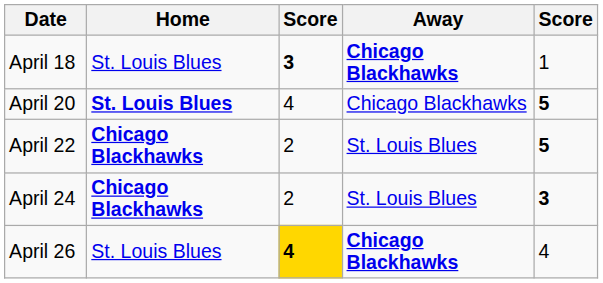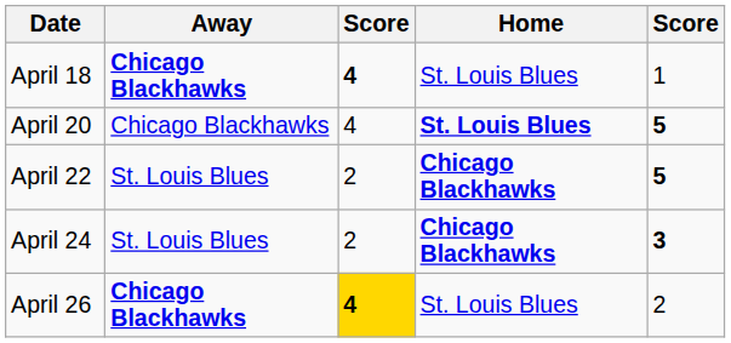columns swapped: Away <-> Home
April 18 | column 3: 3 -> 4
April 26 | column 5: 4 -> 2
